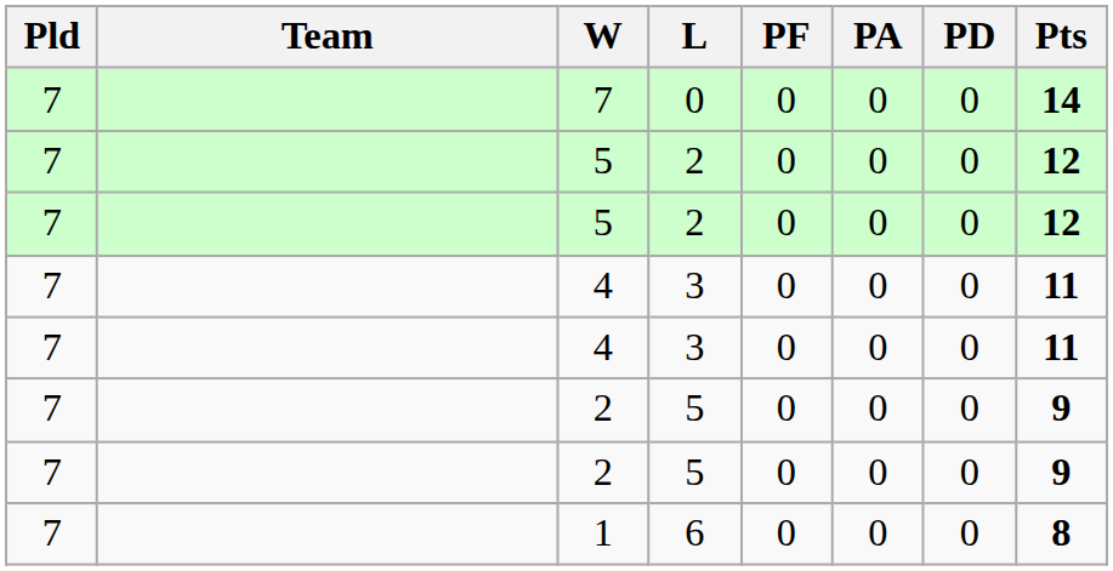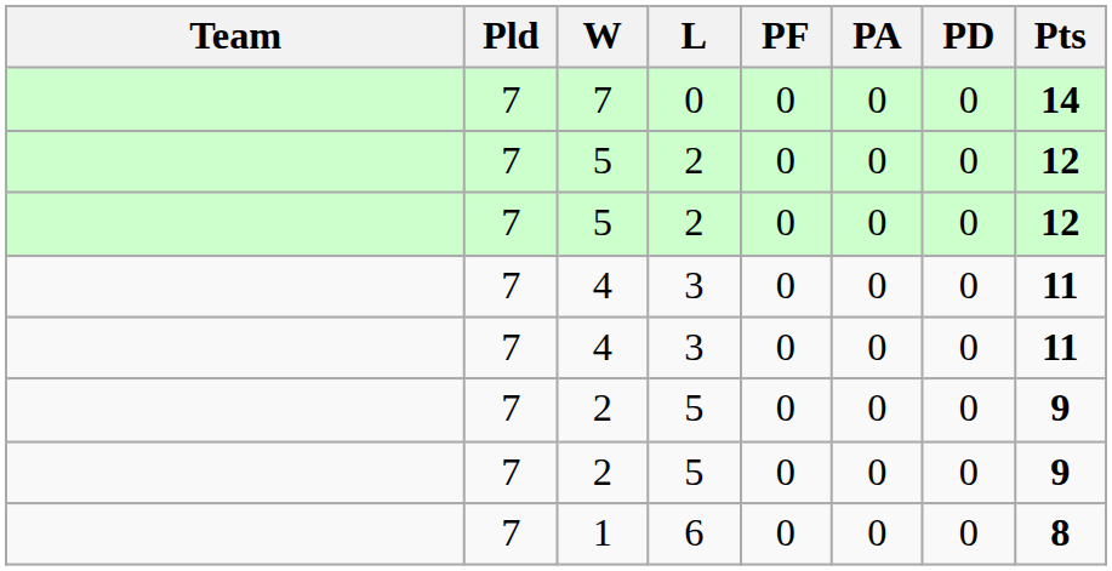columns swapped: Team <-> Pld
